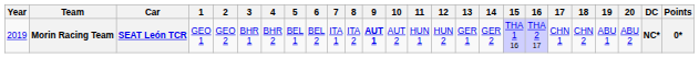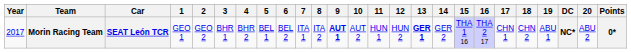columns swapped: 20 <-> DC
Morin Racing Team | Year: 2019 -> 2017
Morin Racing Team | 13: normal -> bold
